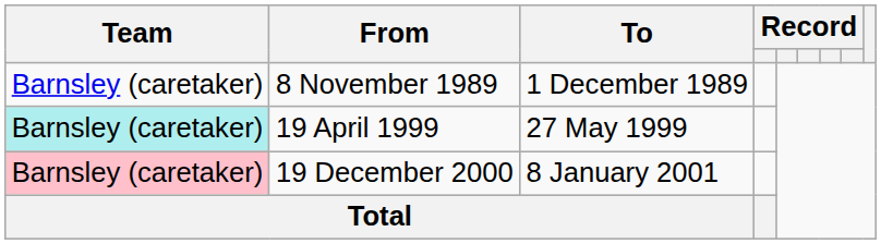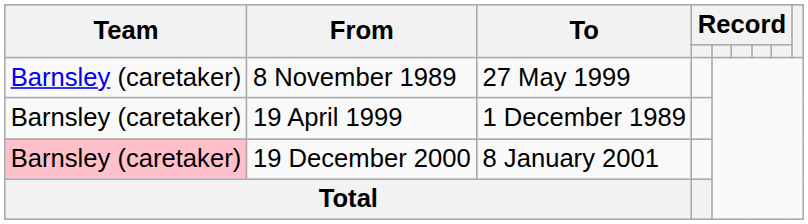8 November 1989 | To: 1 December 1989 -> 27 May 1999
19 April 1999 | Team: paleturquoise background -> no background
19 April 1999 | To: 27 May 1999 -> 1 December 1989
